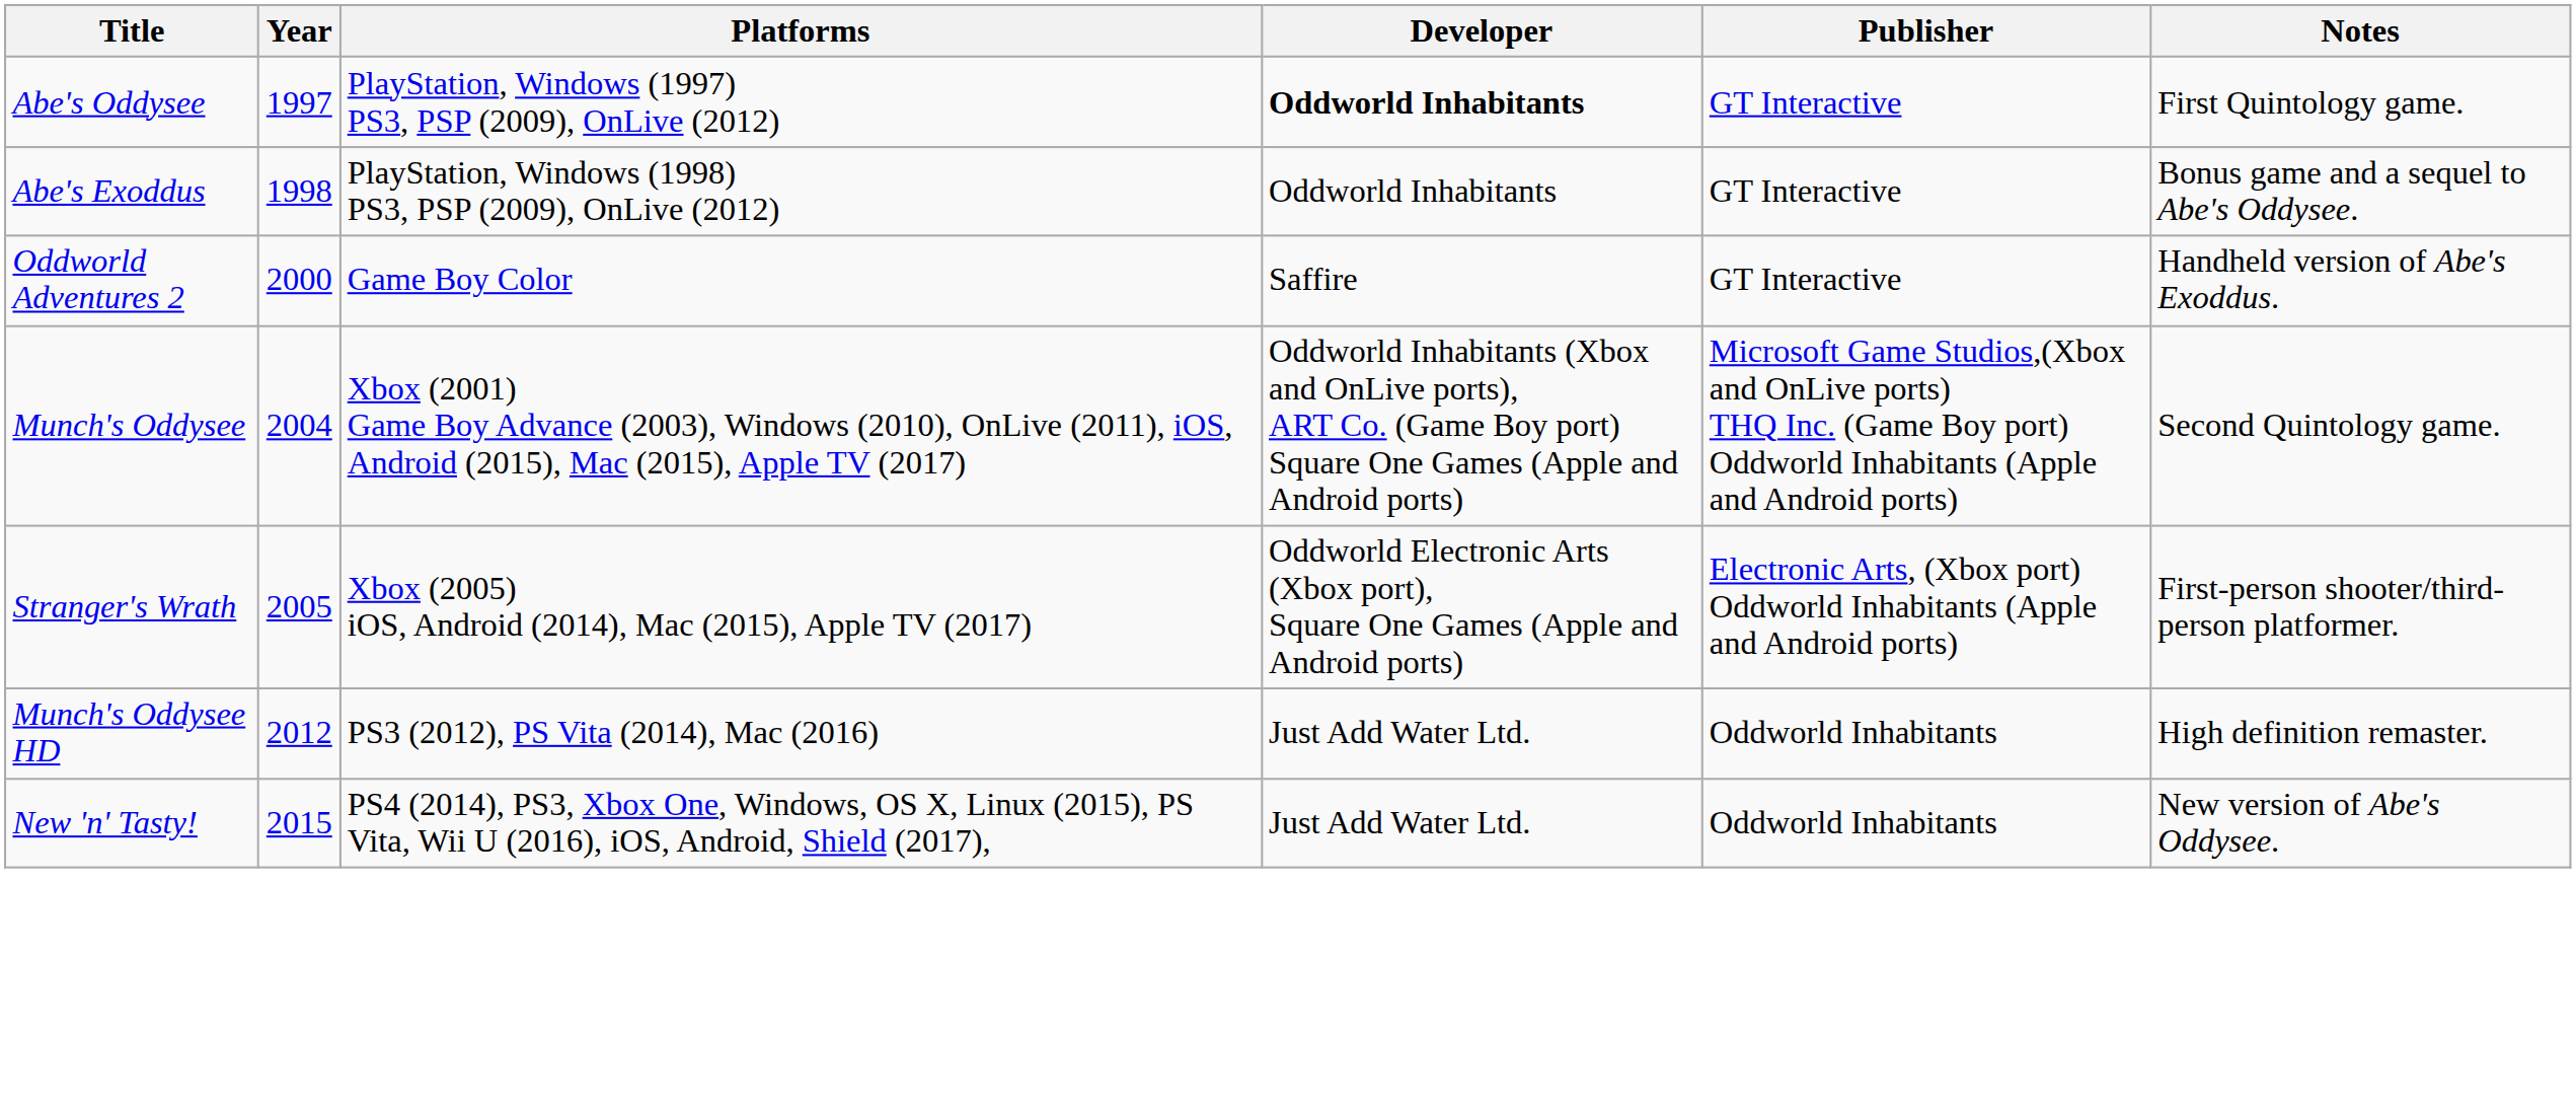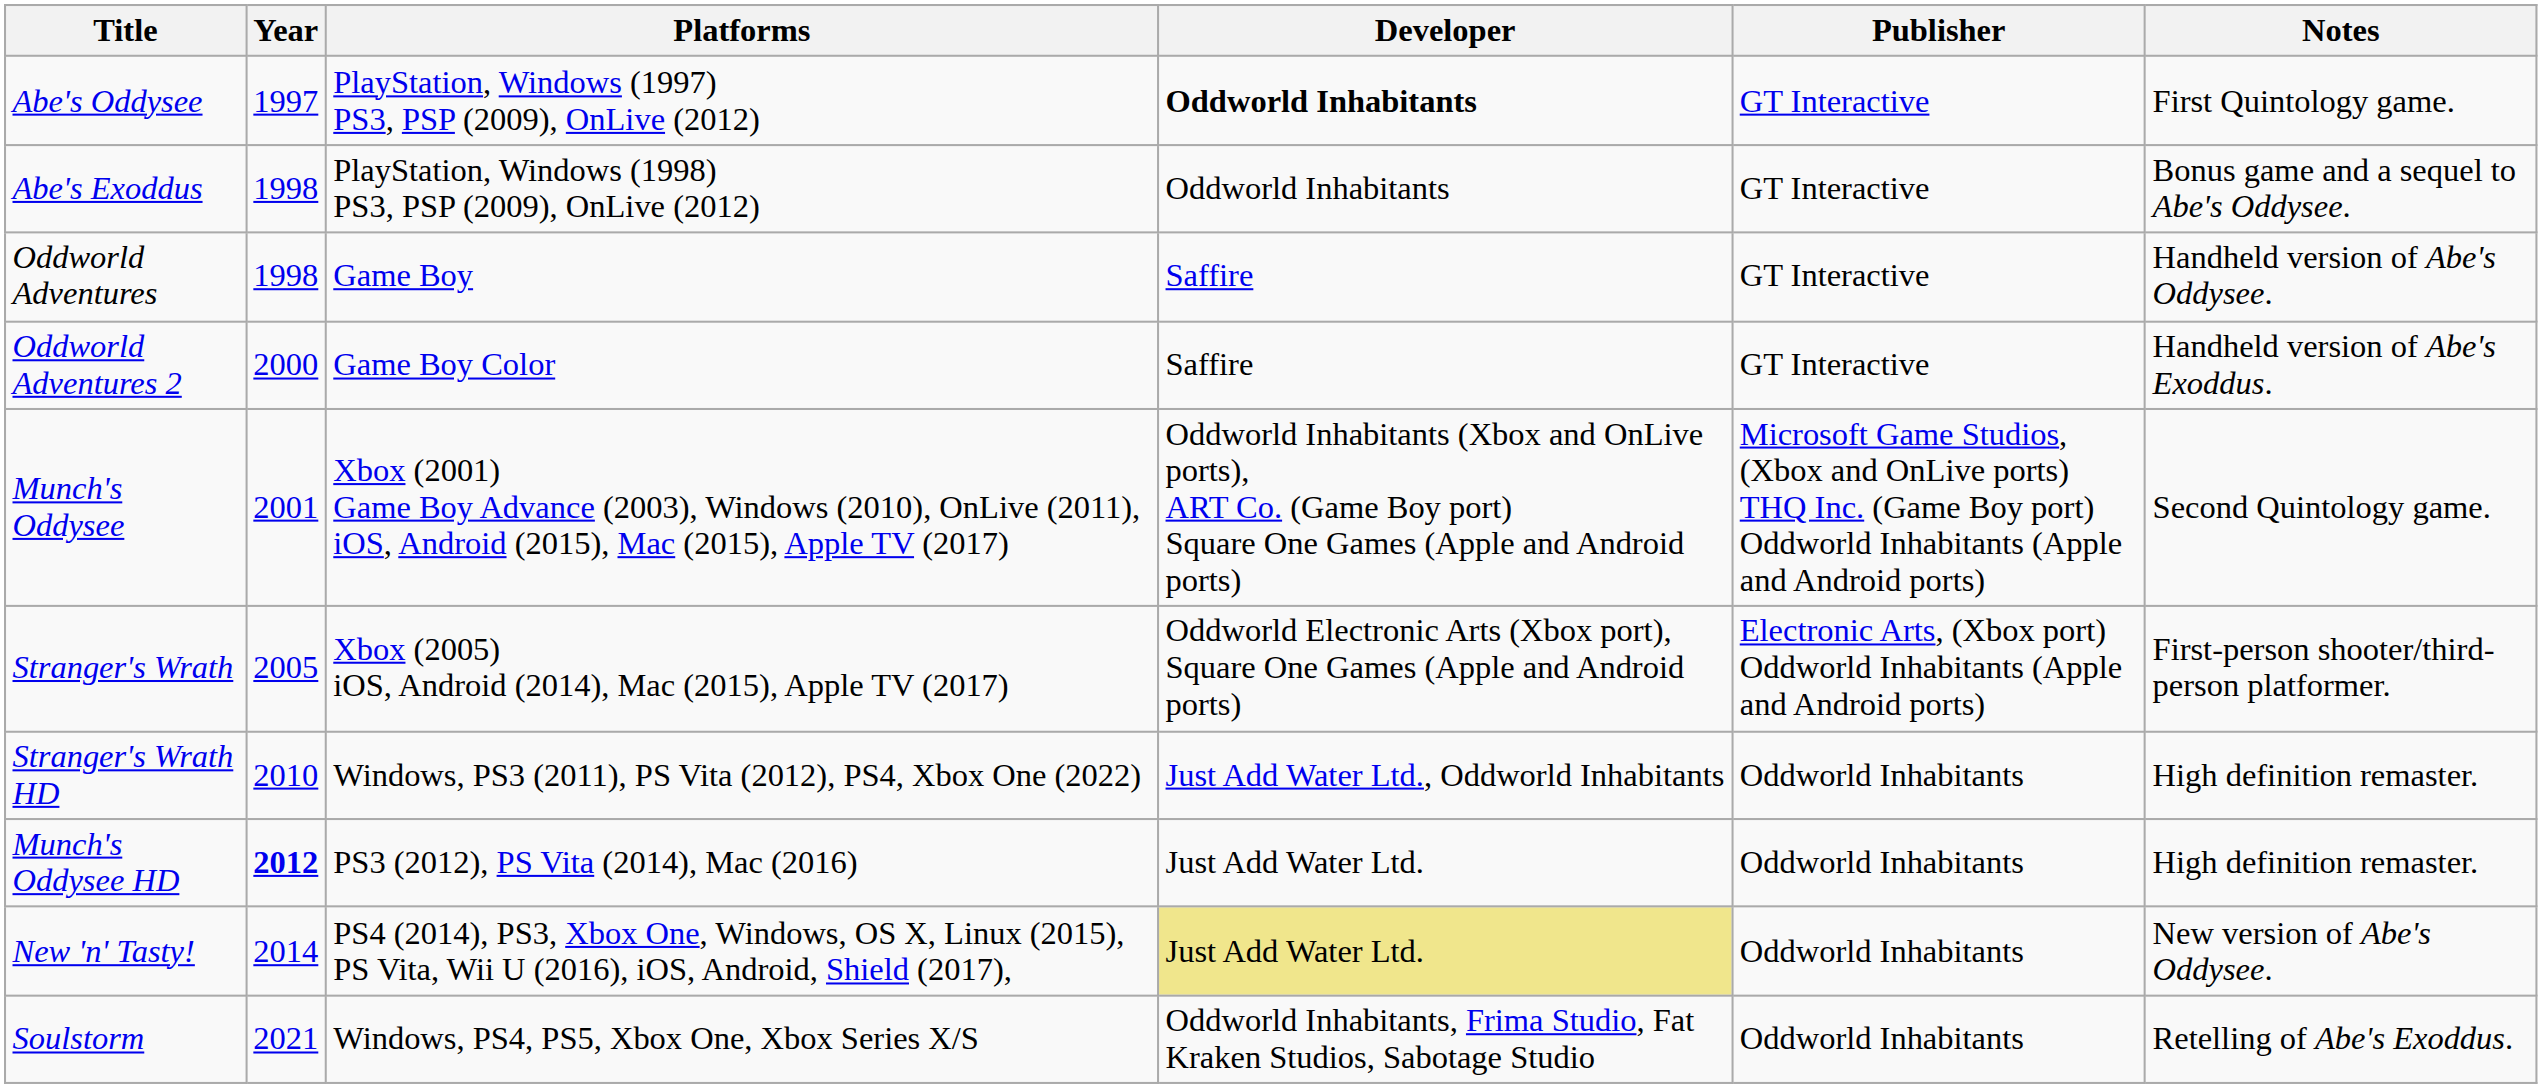+ row: Oddworld Adventures | 1998 | Game Boy | Saffire | GT Interactive | Handheld version of Abe's Oddysee.
Munch's Oddysee | Year: 2004 -> 2001
+ row: Stranger's Wrath HD | 2010 | Windows, PS3 (2011), PS Vita (2012), PS4, Xbox One (2022) | Just Add Water Ltd., Oddworld Inhabitants | Oddworld Inhabitants | High definition remaster.
Munch's Oddysee HD | Year: normal -> bold
New 'n' Tasty! | Year: 2015 -> 2014
New 'n' Tasty! | Developer: no background -> khaki background
+ row: Soulstorm | 2021 | Windows, PS4, PS5, Xbox One, Xbox Series X/S | Oddworld Inhabitants, Frima Studio, Fat Kraken Studios, Sabotage Studio | Oddworld Inhabitants | Retelling of Abe's Exoddus.
